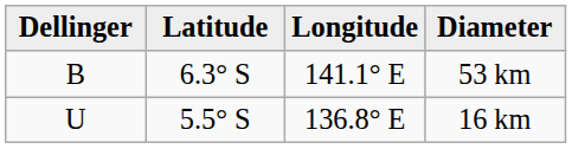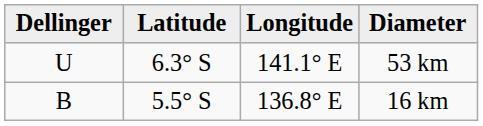53 km | Dellinger: B -> U
16 km | Dellinger: U -> B
